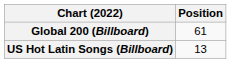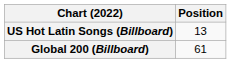rows swapped: Global 200 (Billboard) <-> US Hot Latin Songs (Billboard)
